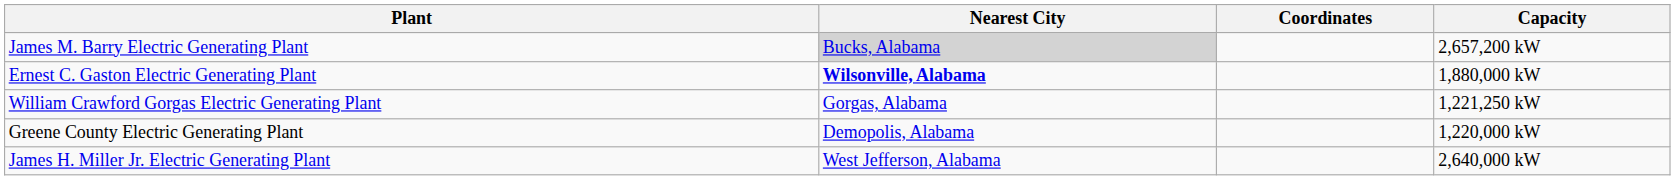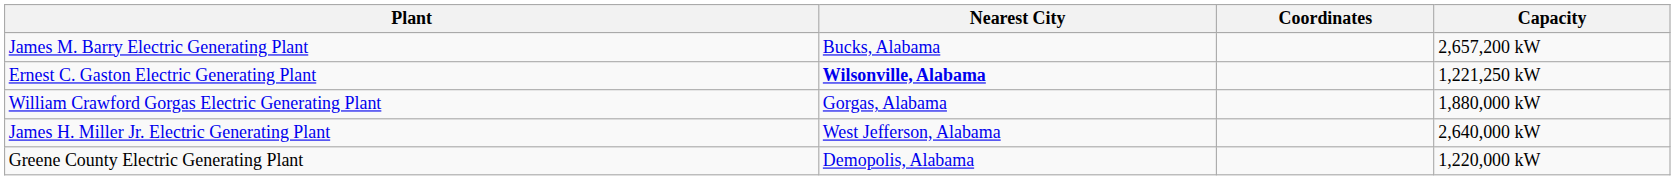James M. Barry Electric Generating Plant | Nearest City: lightgrey background -> no background
Ernest C. Gaston Electric Generating Plant | Capacity: 1,880,000 kW -> 1,221,250 kW
William Crawford Gorgas Electric Generating Plant | Capacity: 1,221,250 kW -> 1,880,000 kW
rows swapped: Greene County Electric Generating Plant <-> James H. Miller Jr. Electric Generating Plant
